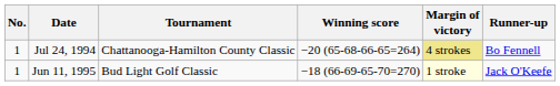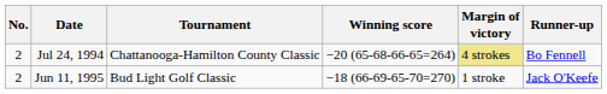Jul 24, 1994 | No.: 1 -> 2
Jun 11, 1995 | No.: 1 -> 2
Jun 11, 1995 | Margin of victory: lightyellow background -> no background
